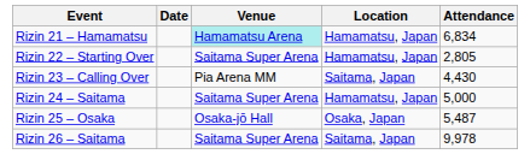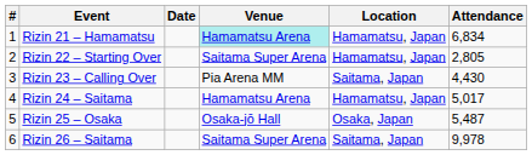+ column: # | 1 | 2 | 3 | 4 | 5 | 6
Rizin 24 – Saitama | Venue: Saitama Super Arena -> Hamamatsu Arena
Rizin 24 – Saitama | Attendance: 5,000 -> 5,017
